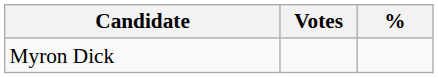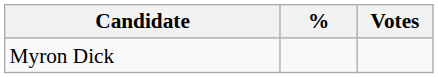columns swapped: Votes <-> %
